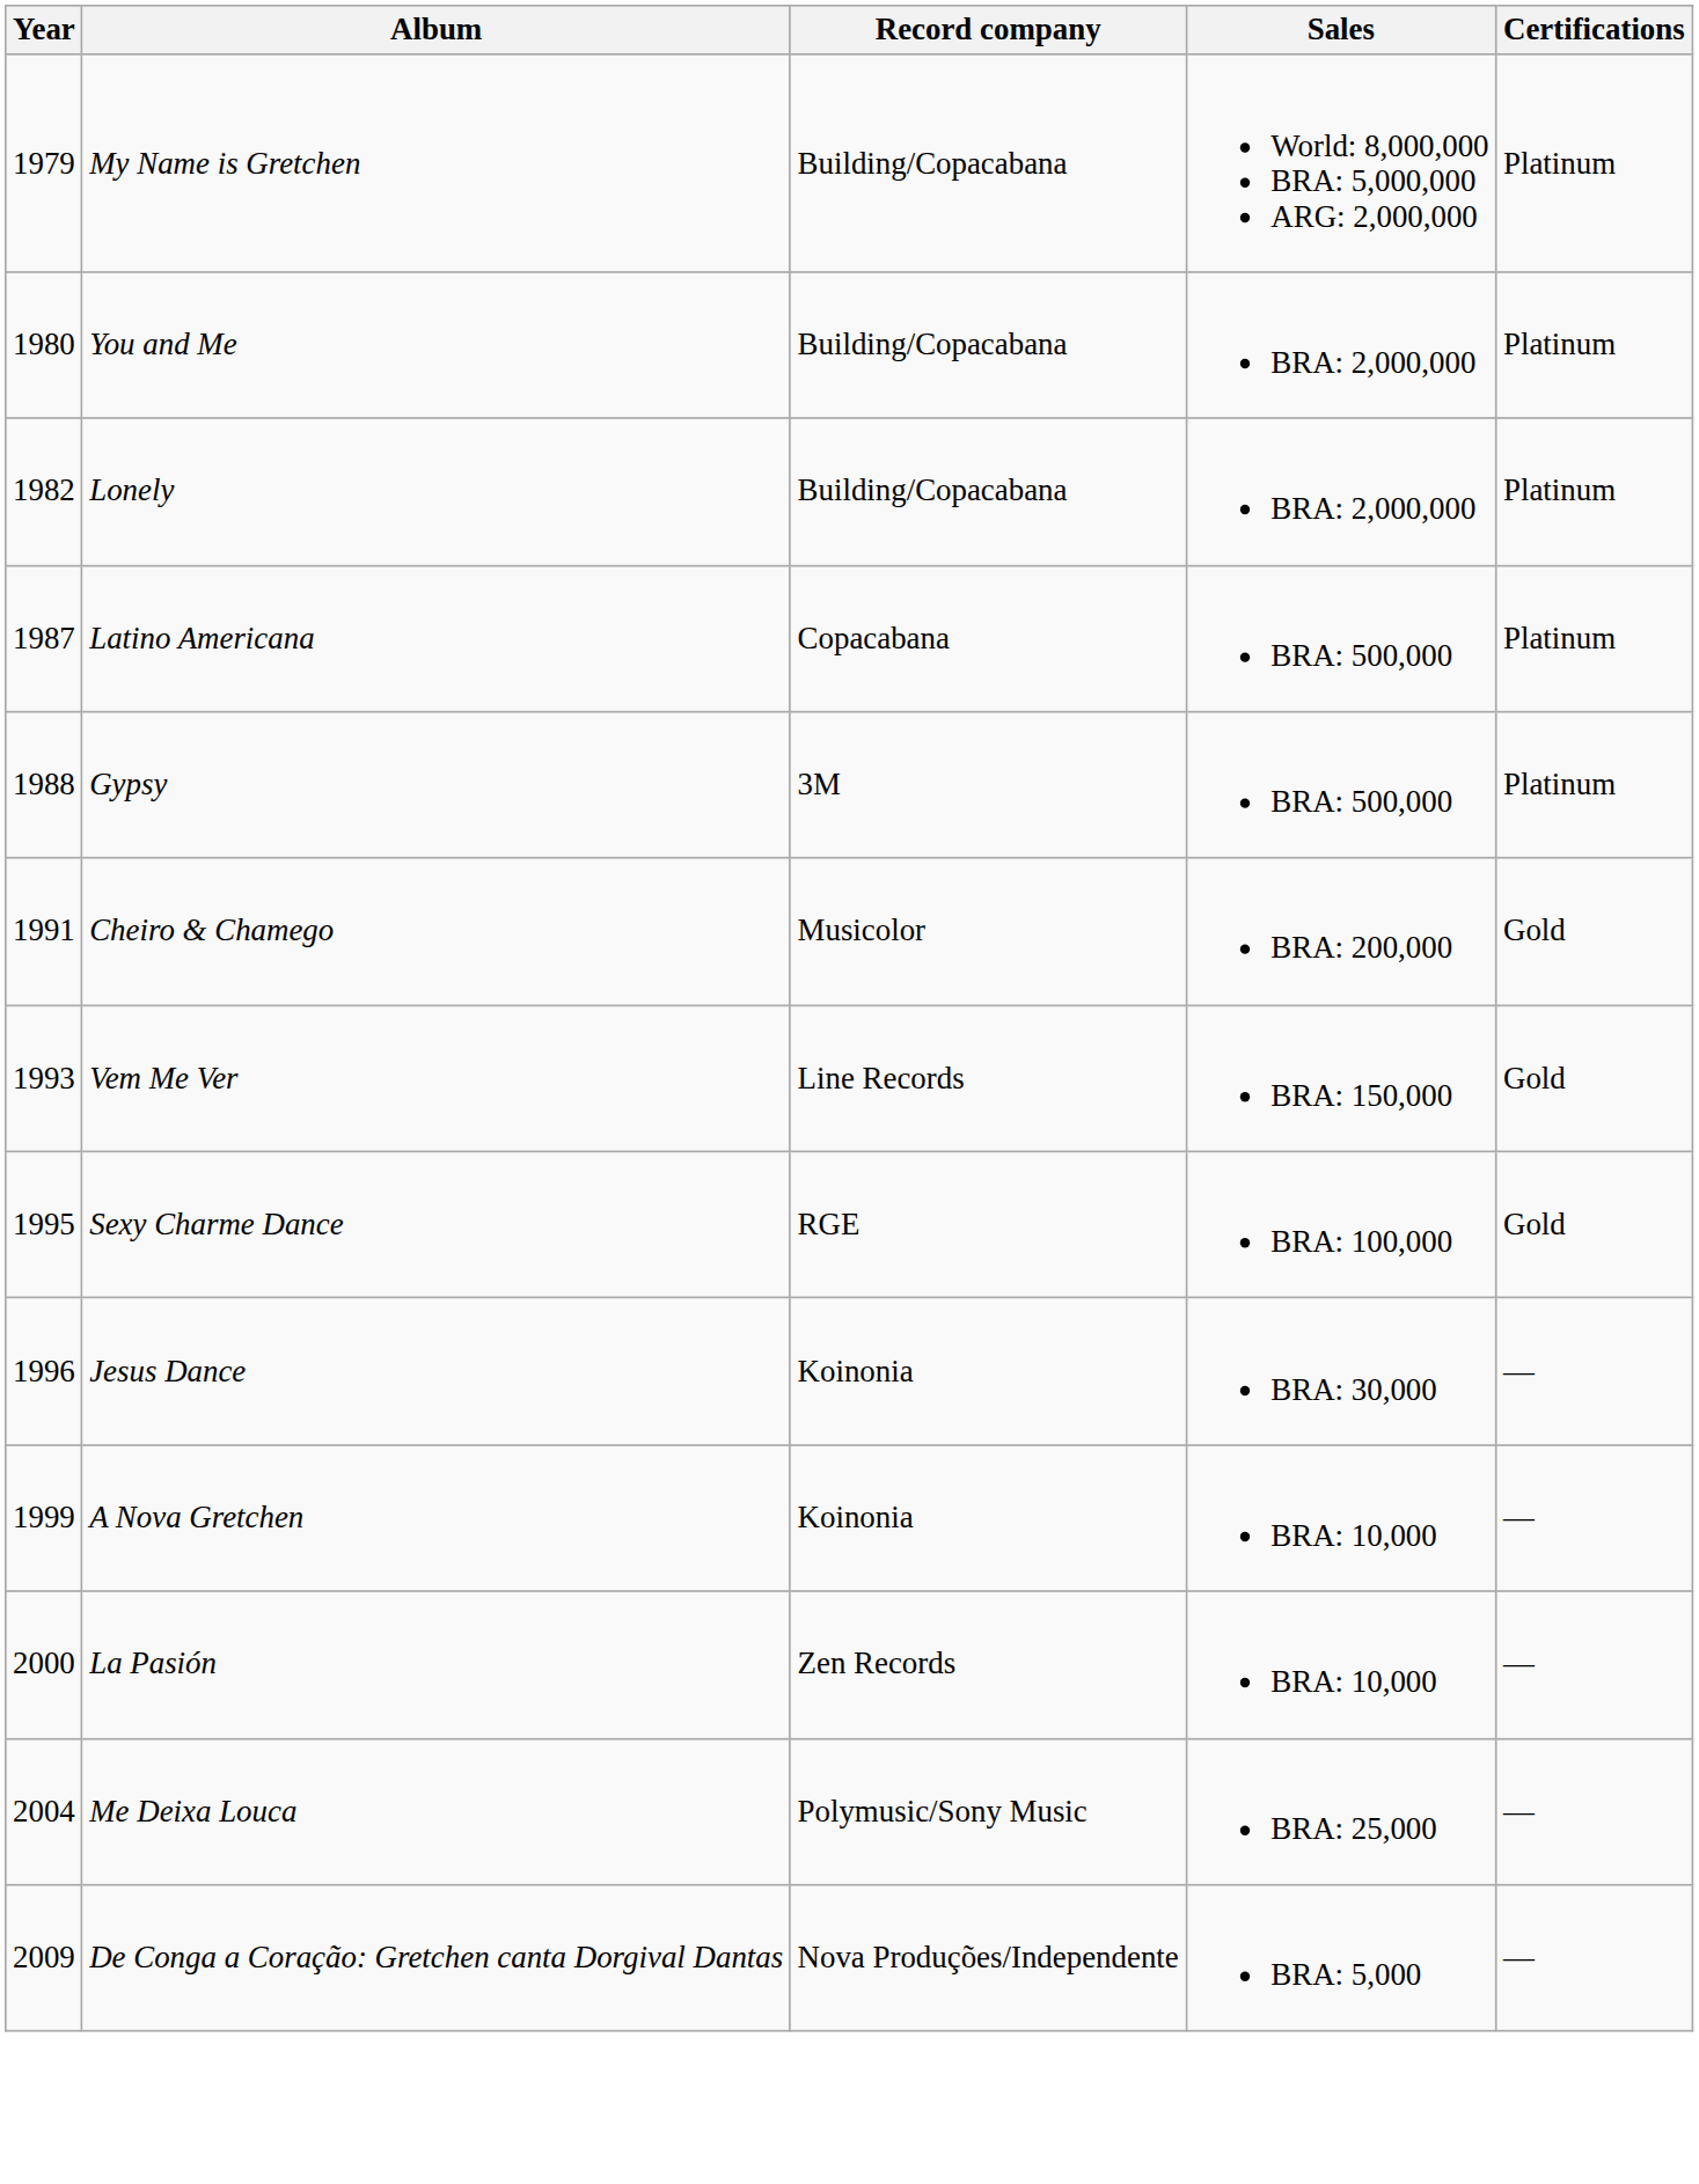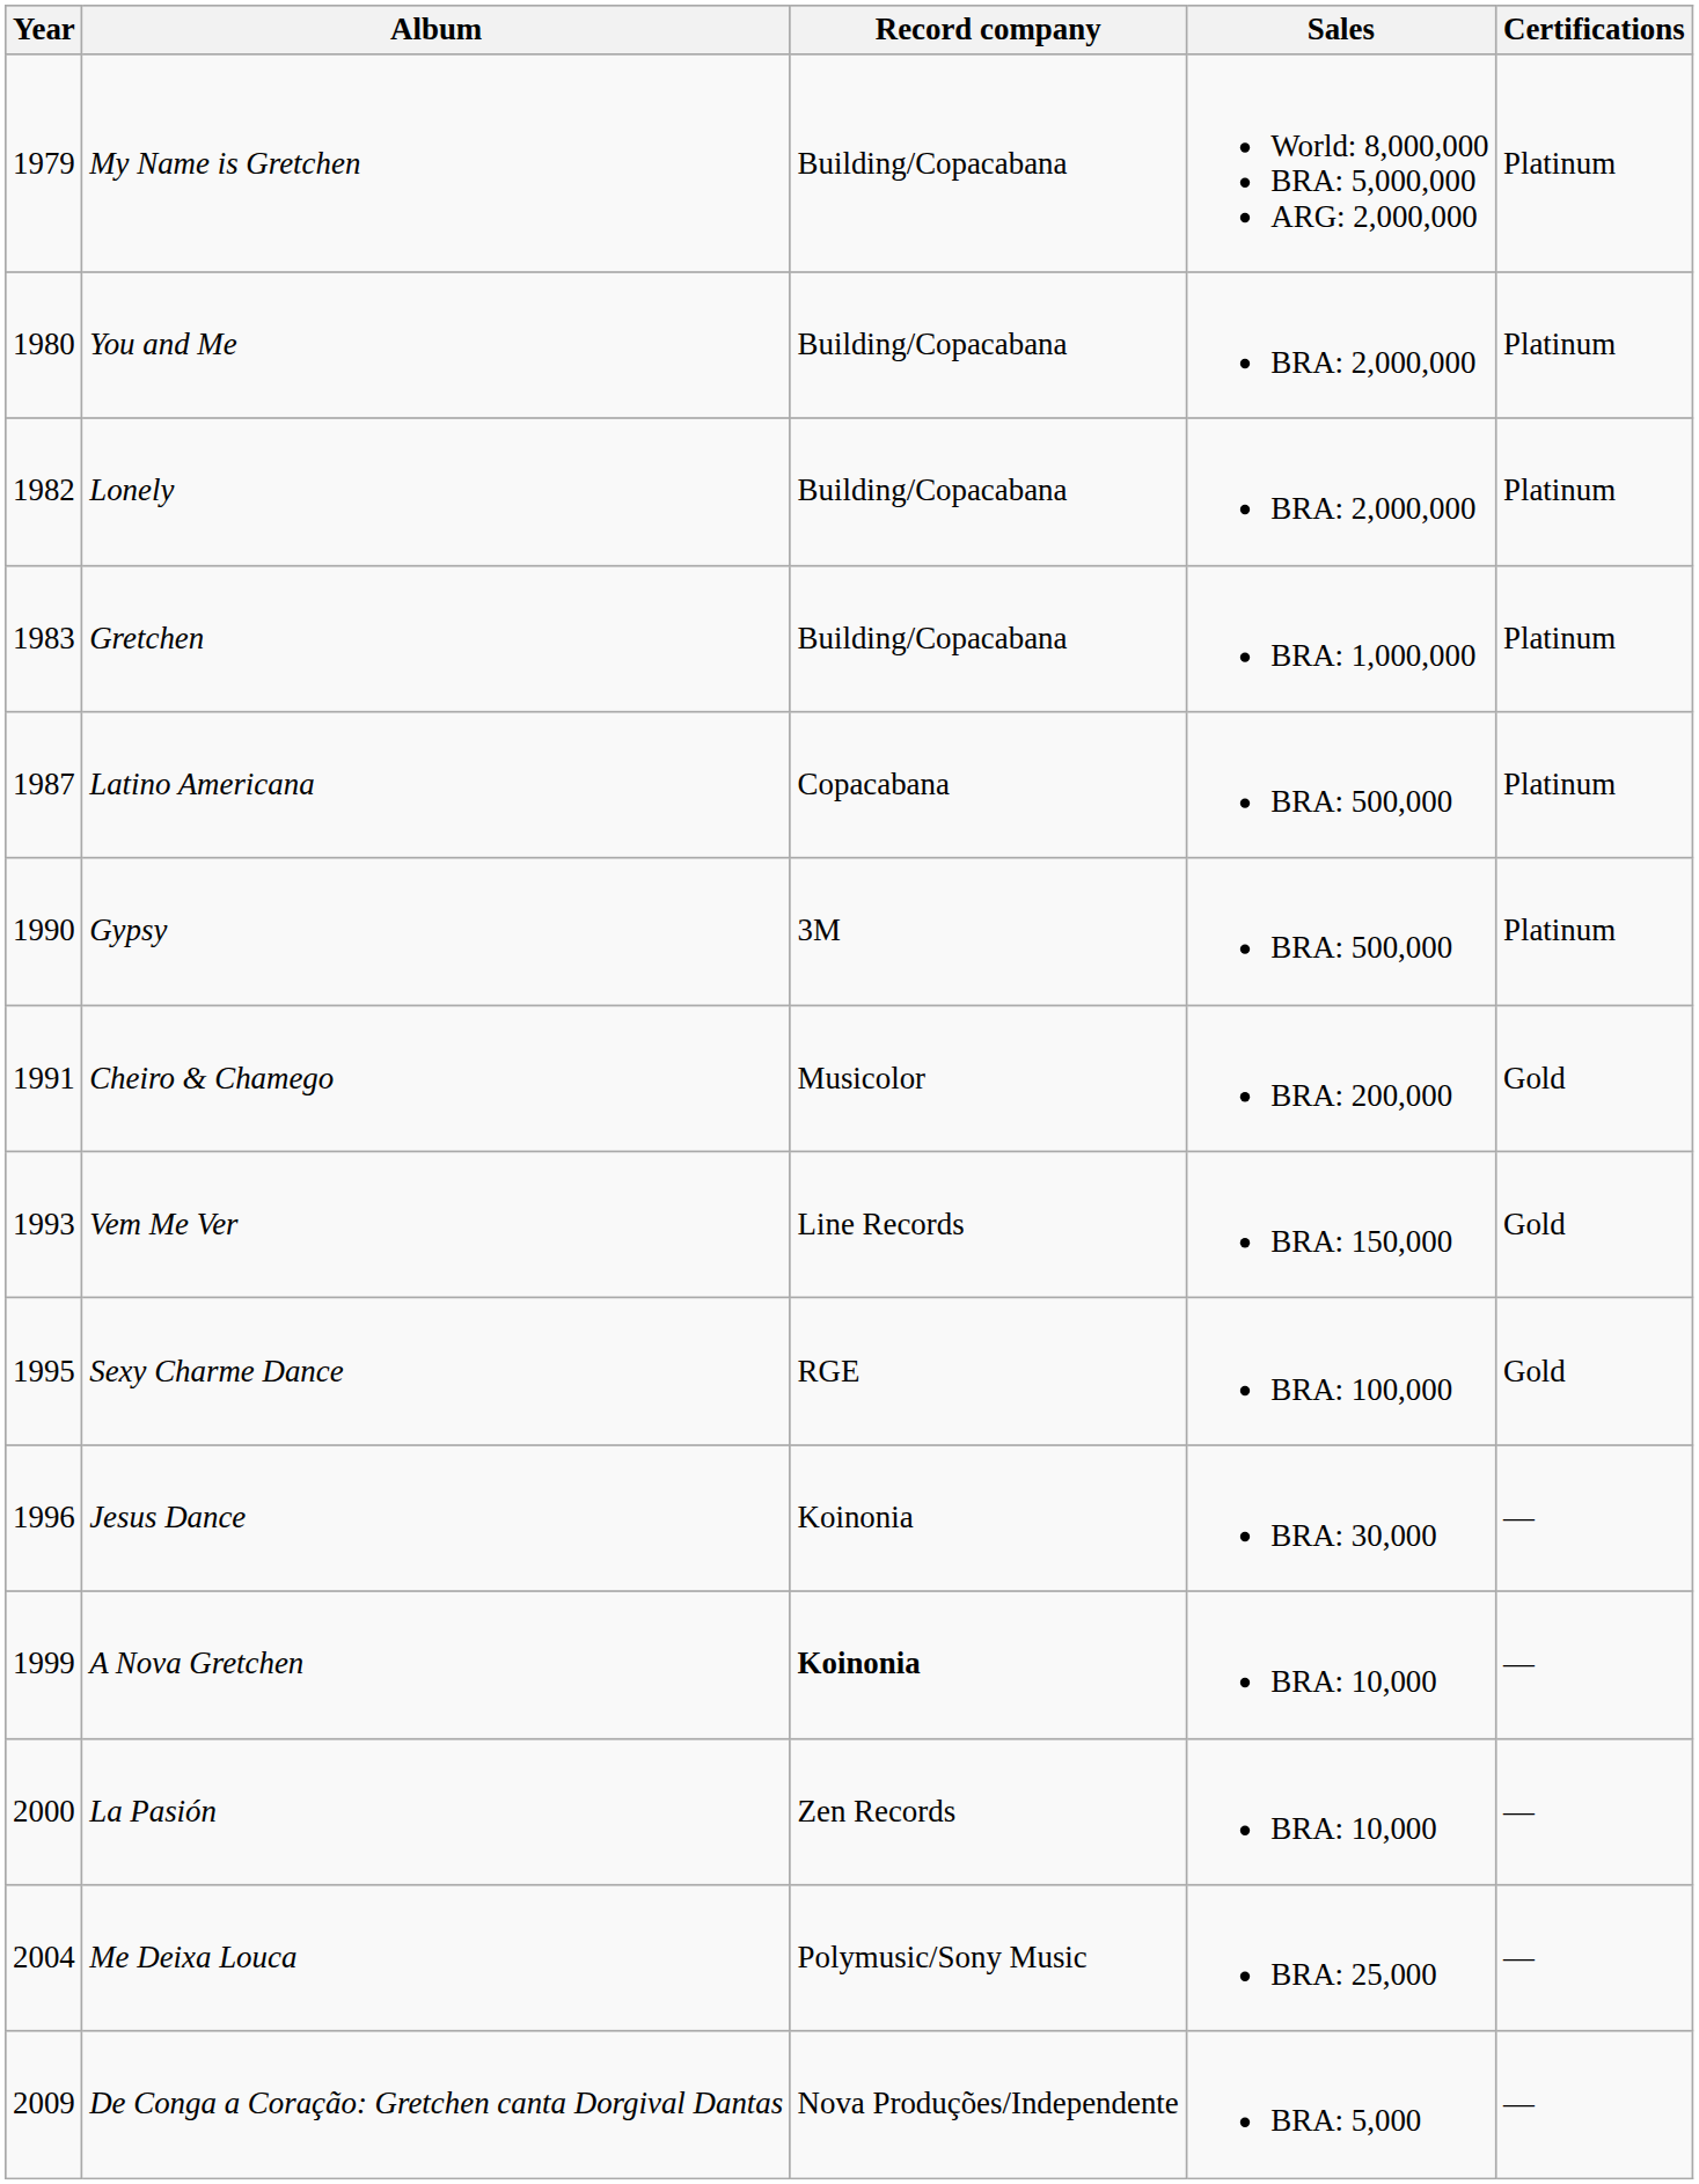+ row: 1983 | Gretchen | Building/Copacabana | BRA: 1,000,000 | Platinum
Gypsy | Year: 1988 -> 1990
A Nova Gretchen | Record company: normal -> bold
